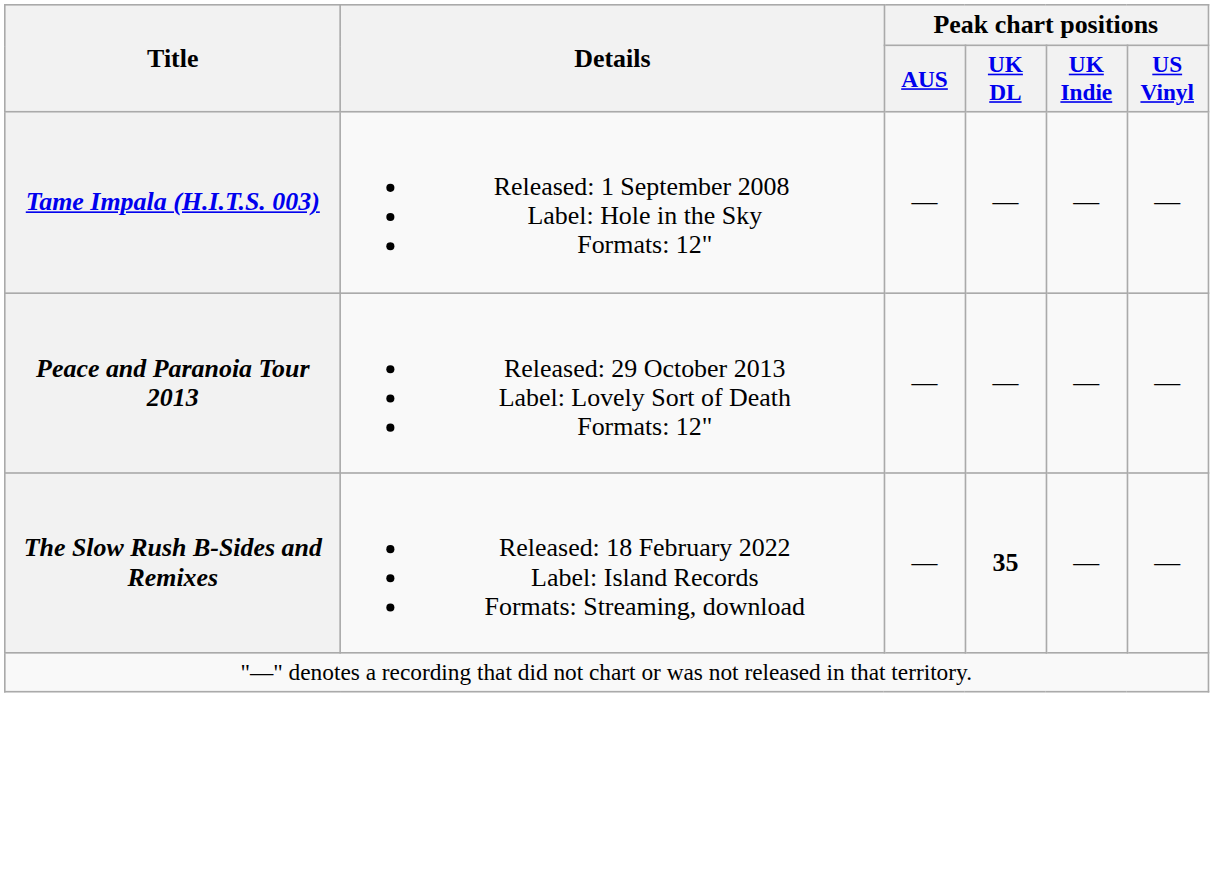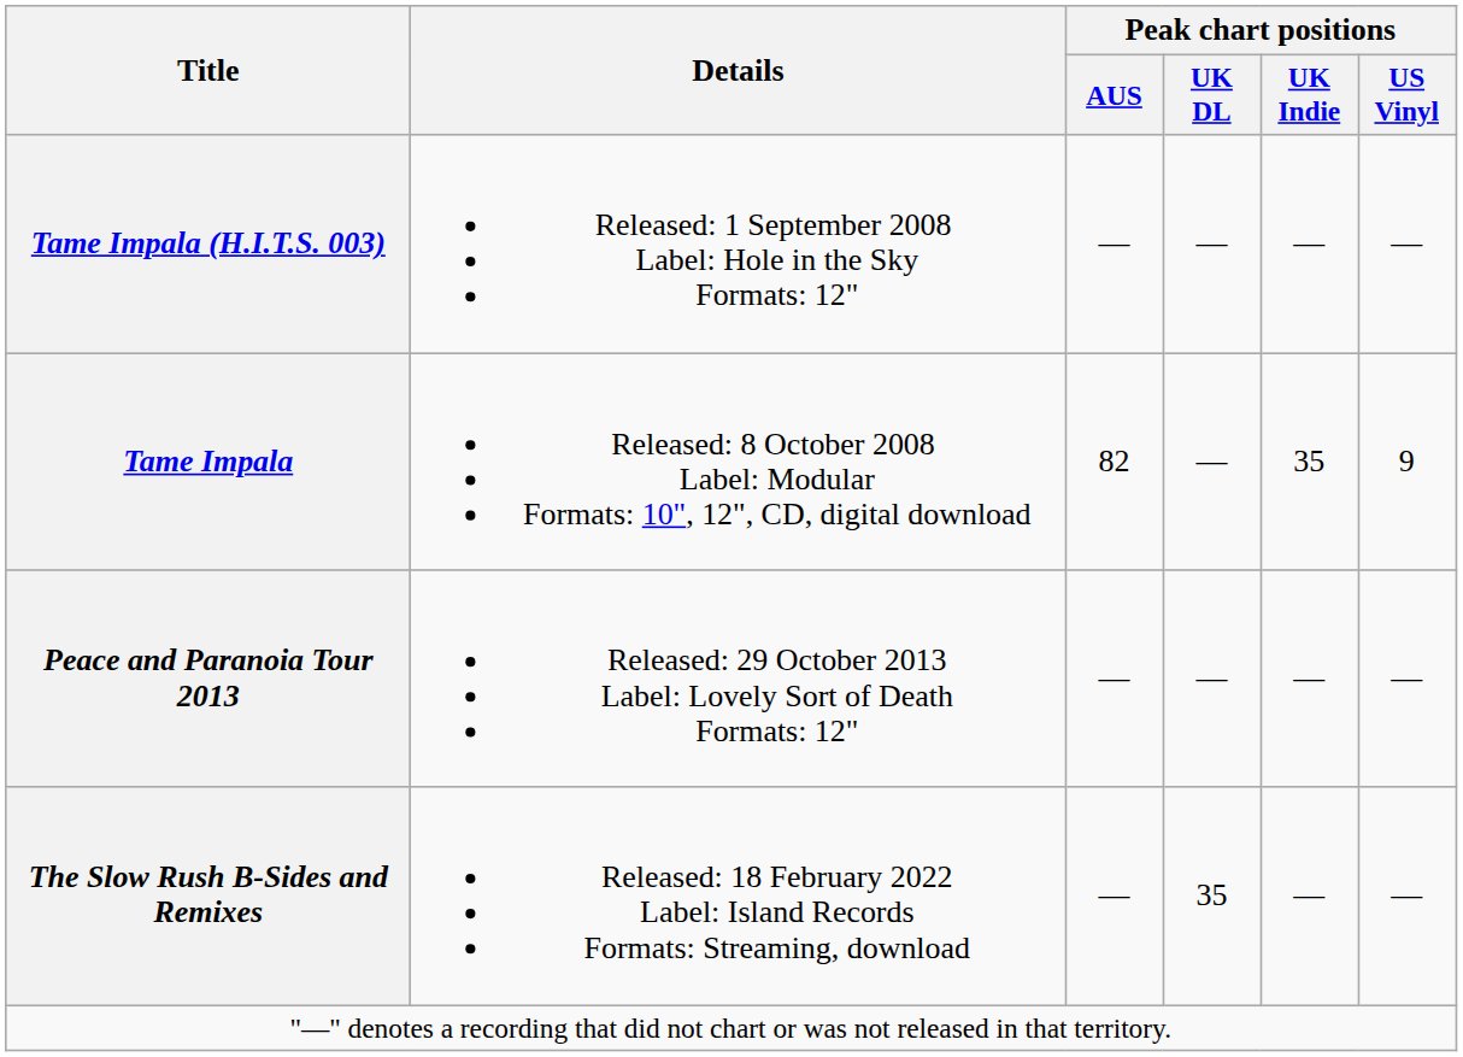+ row: Tame Impala | Released: 8 October 2008 Label: Modular Formats: 10", 12", CD, digital download | 82 | — | 35 | 9
The Slow Rush B-Sides and Remixes | Peak chart positions / UK DL: bold -> normal
